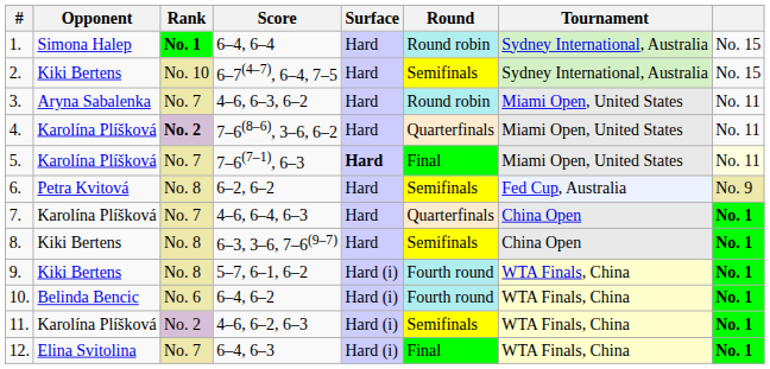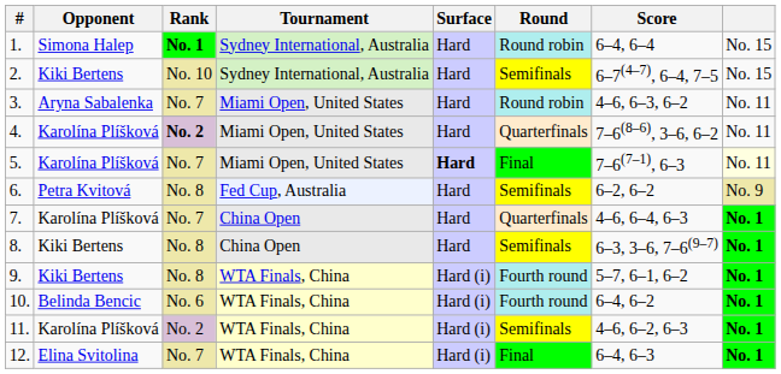columns swapped: Tournament <-> Score
